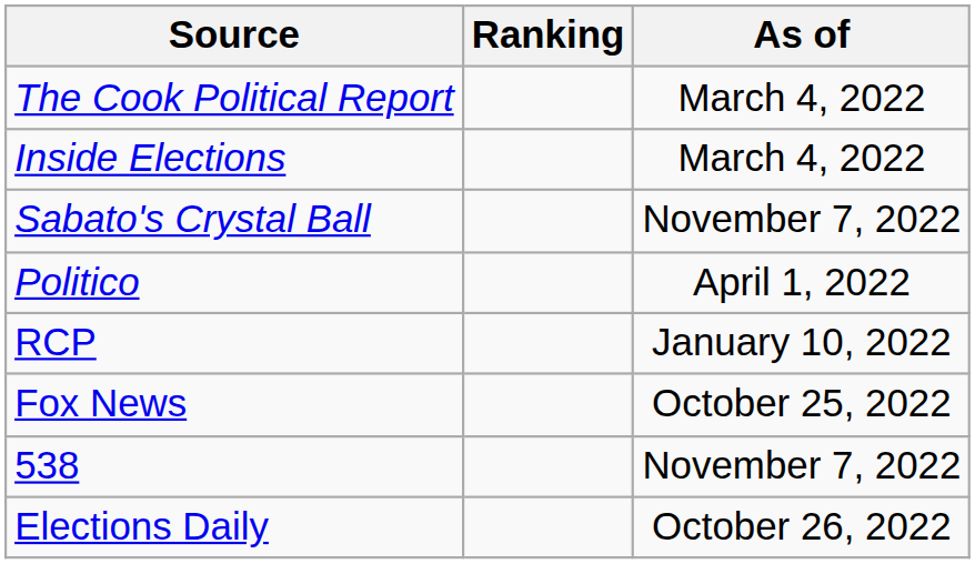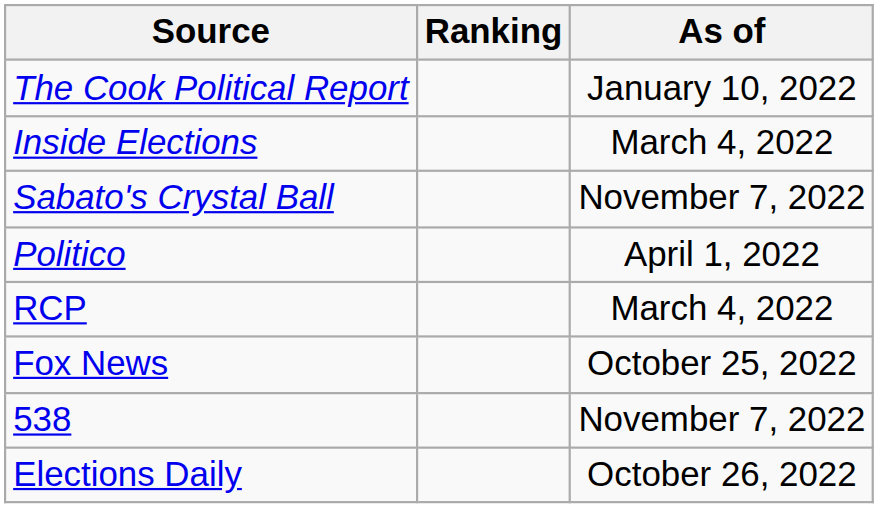The Cook Political Report | As of: March 4, 2022 -> January 10, 2022
RCP | As of: January 10, 2022 -> March 4, 2022
